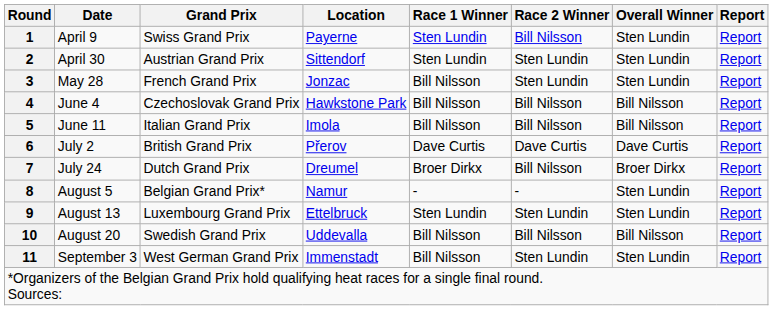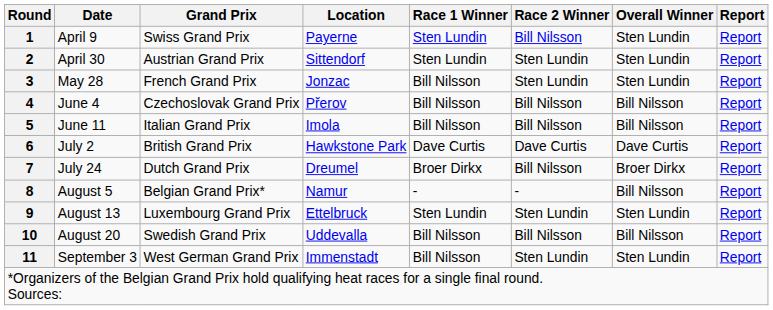4 | Location: Hawkstone Park -> Přerov
6 | Location: Přerov -> Hawkstone Park
8 | Overall Winner: Sten Lundin -> Bill Nilsson
